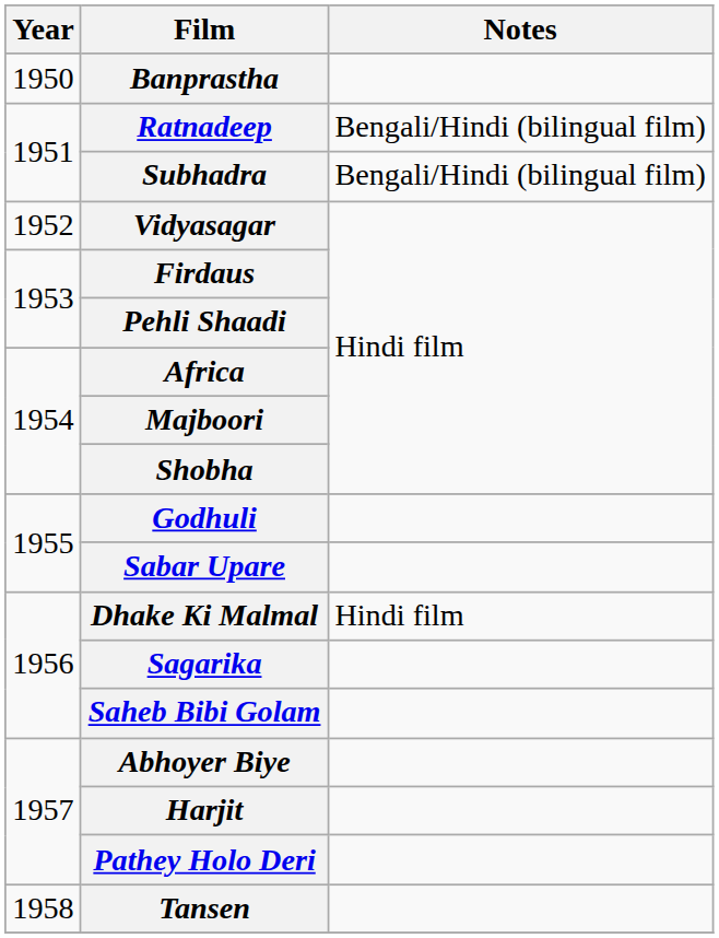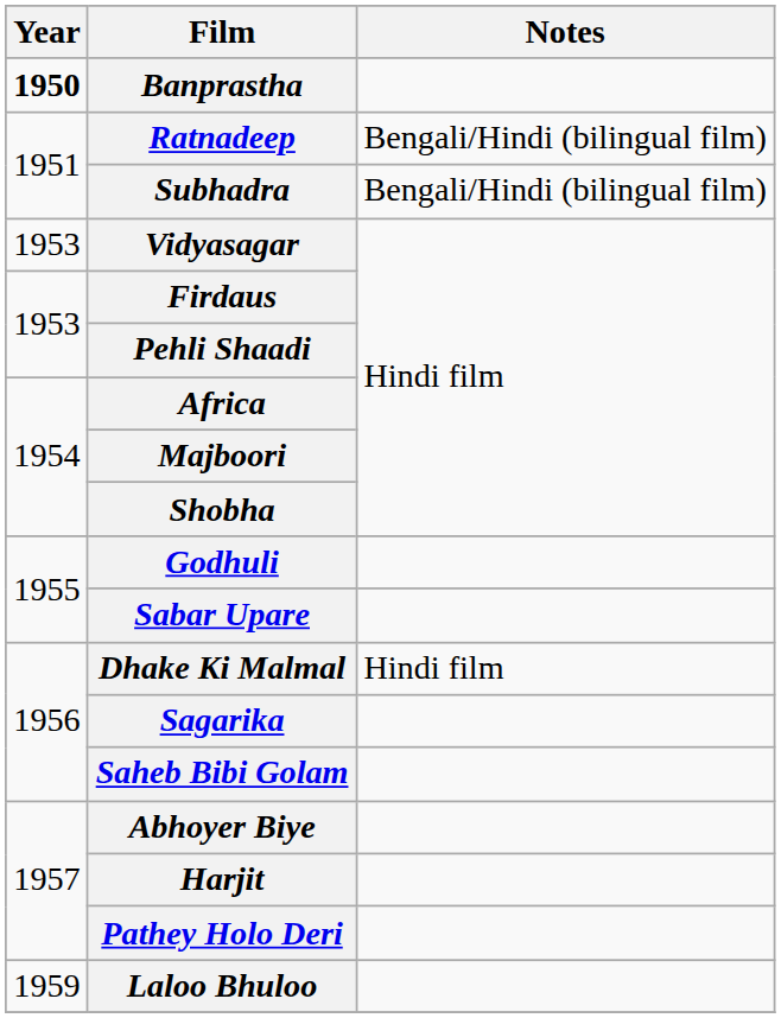Banprastha | Year: normal -> bold
Vidyasagar | Year: 1952 -> 1953
- row: 1958 | Tansen
+ row: 1959 | Laloo Bhuloo
